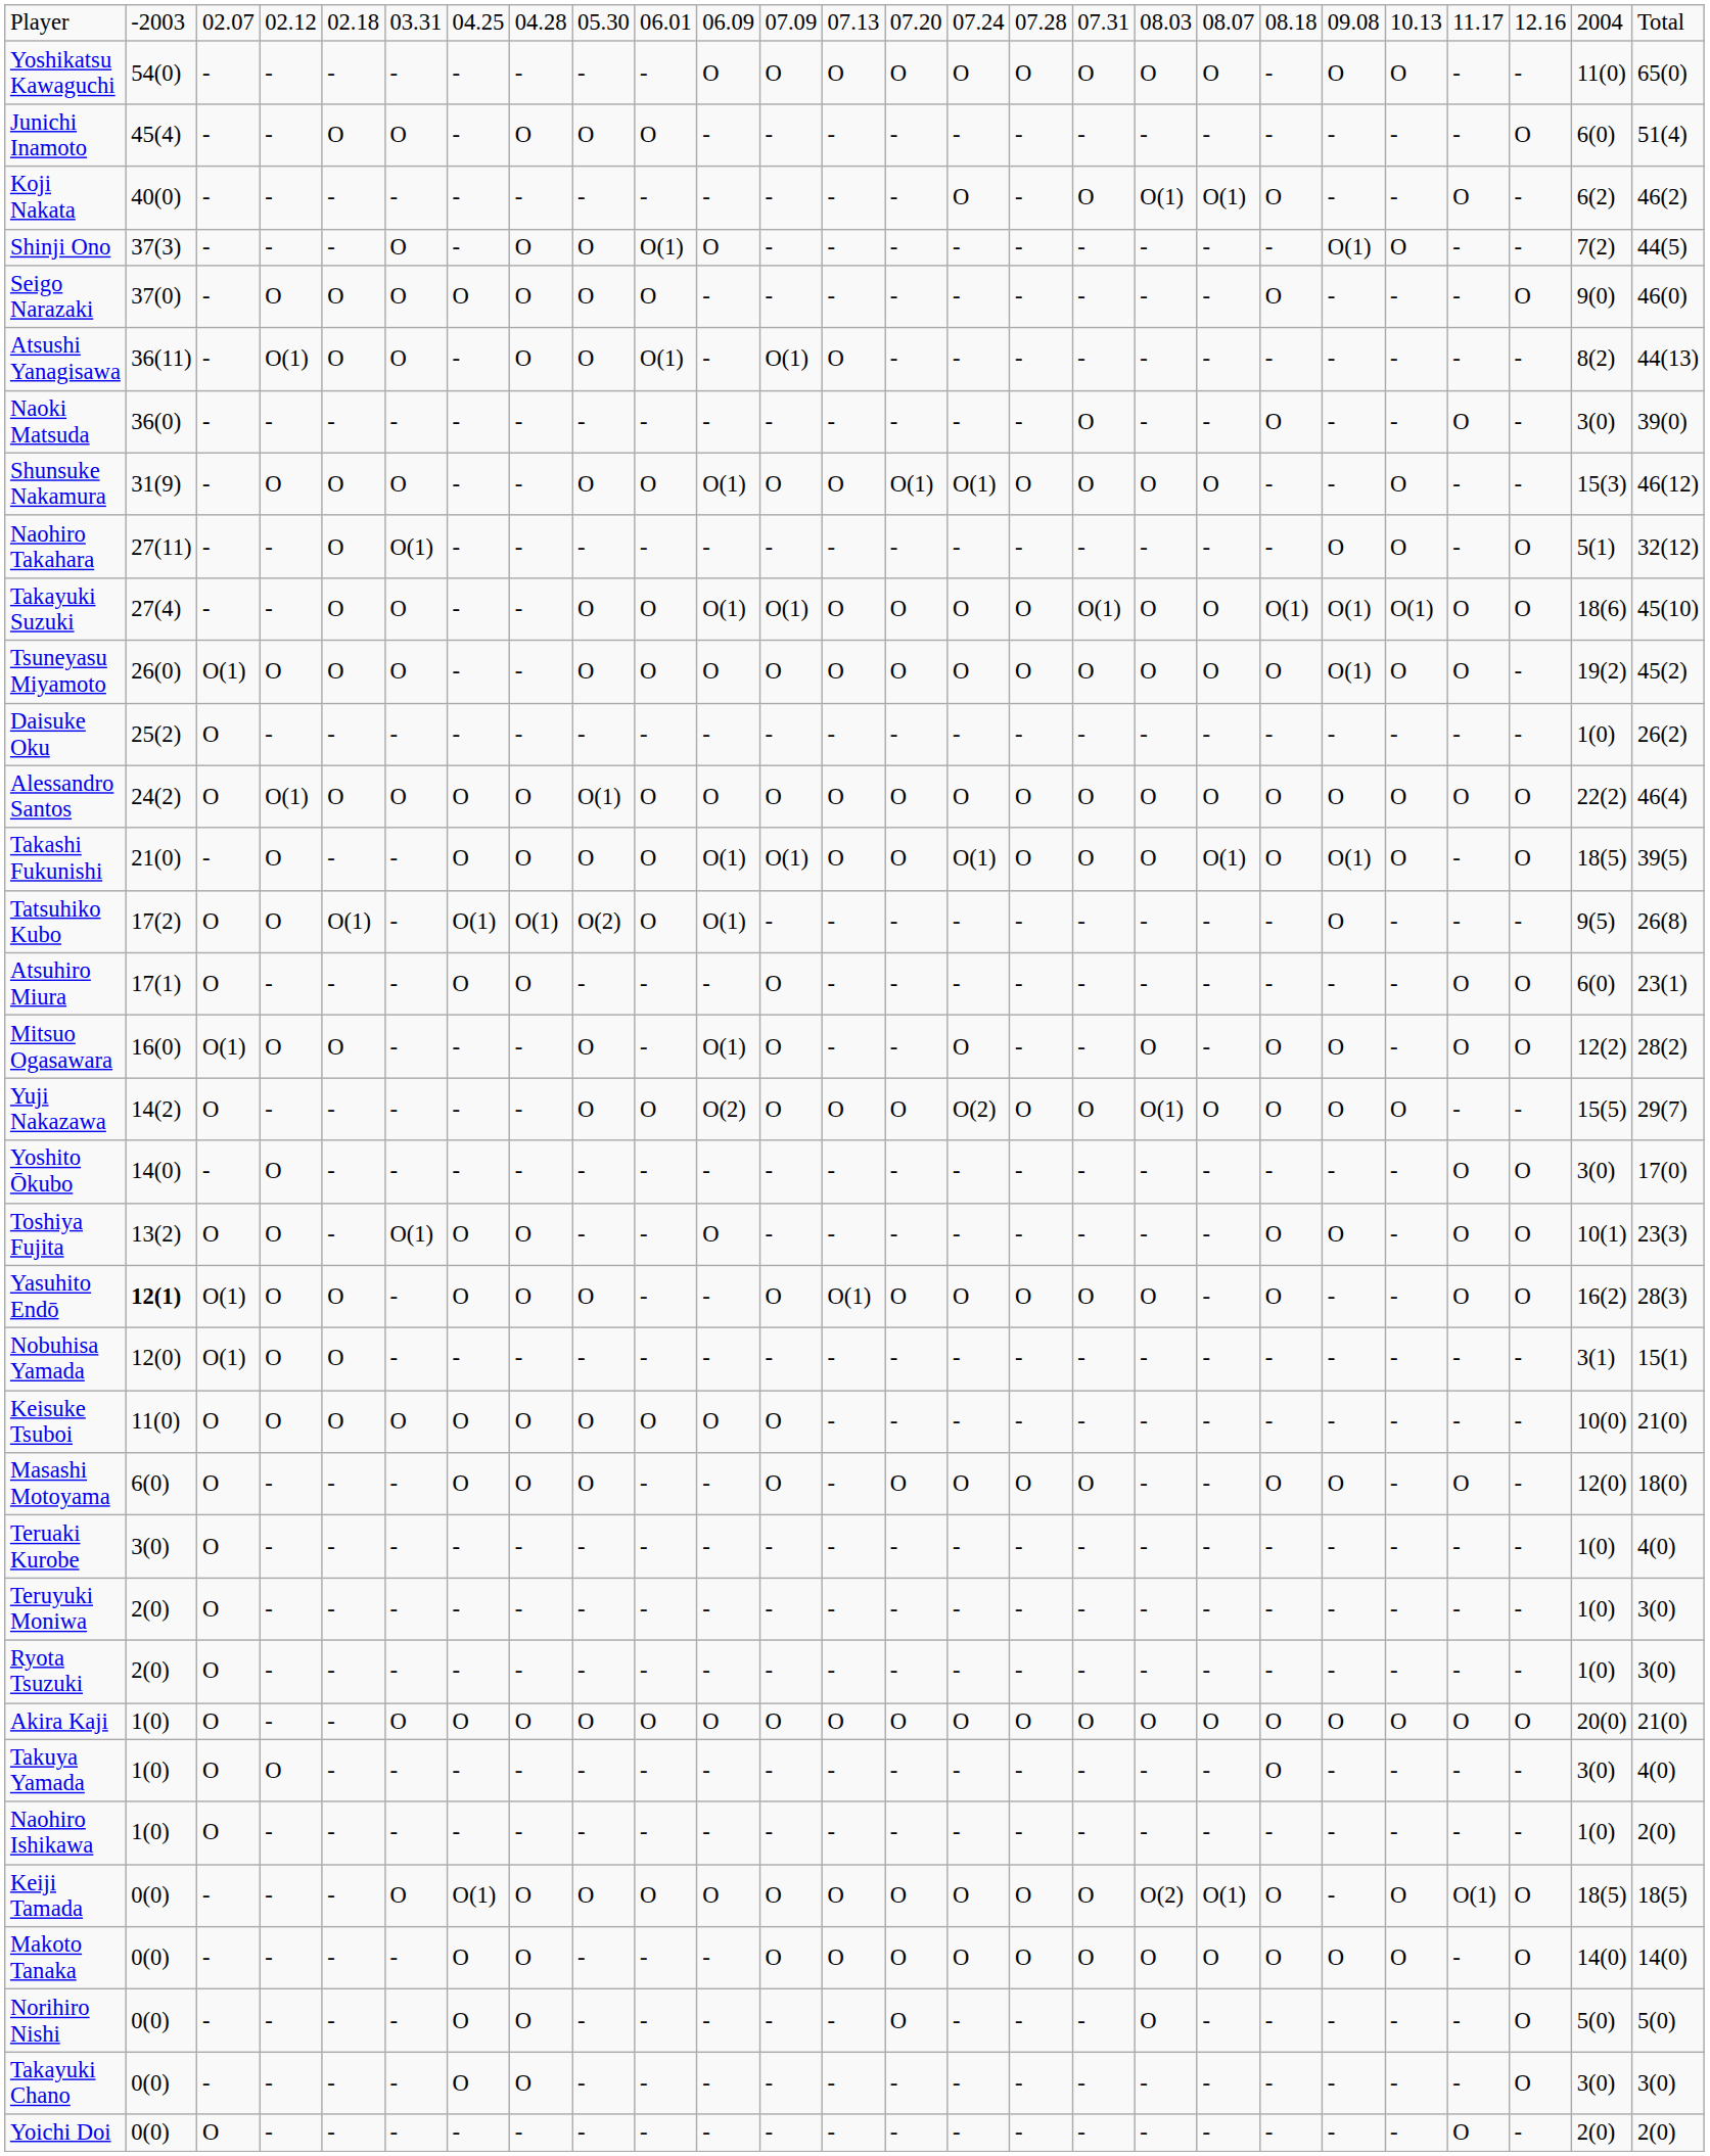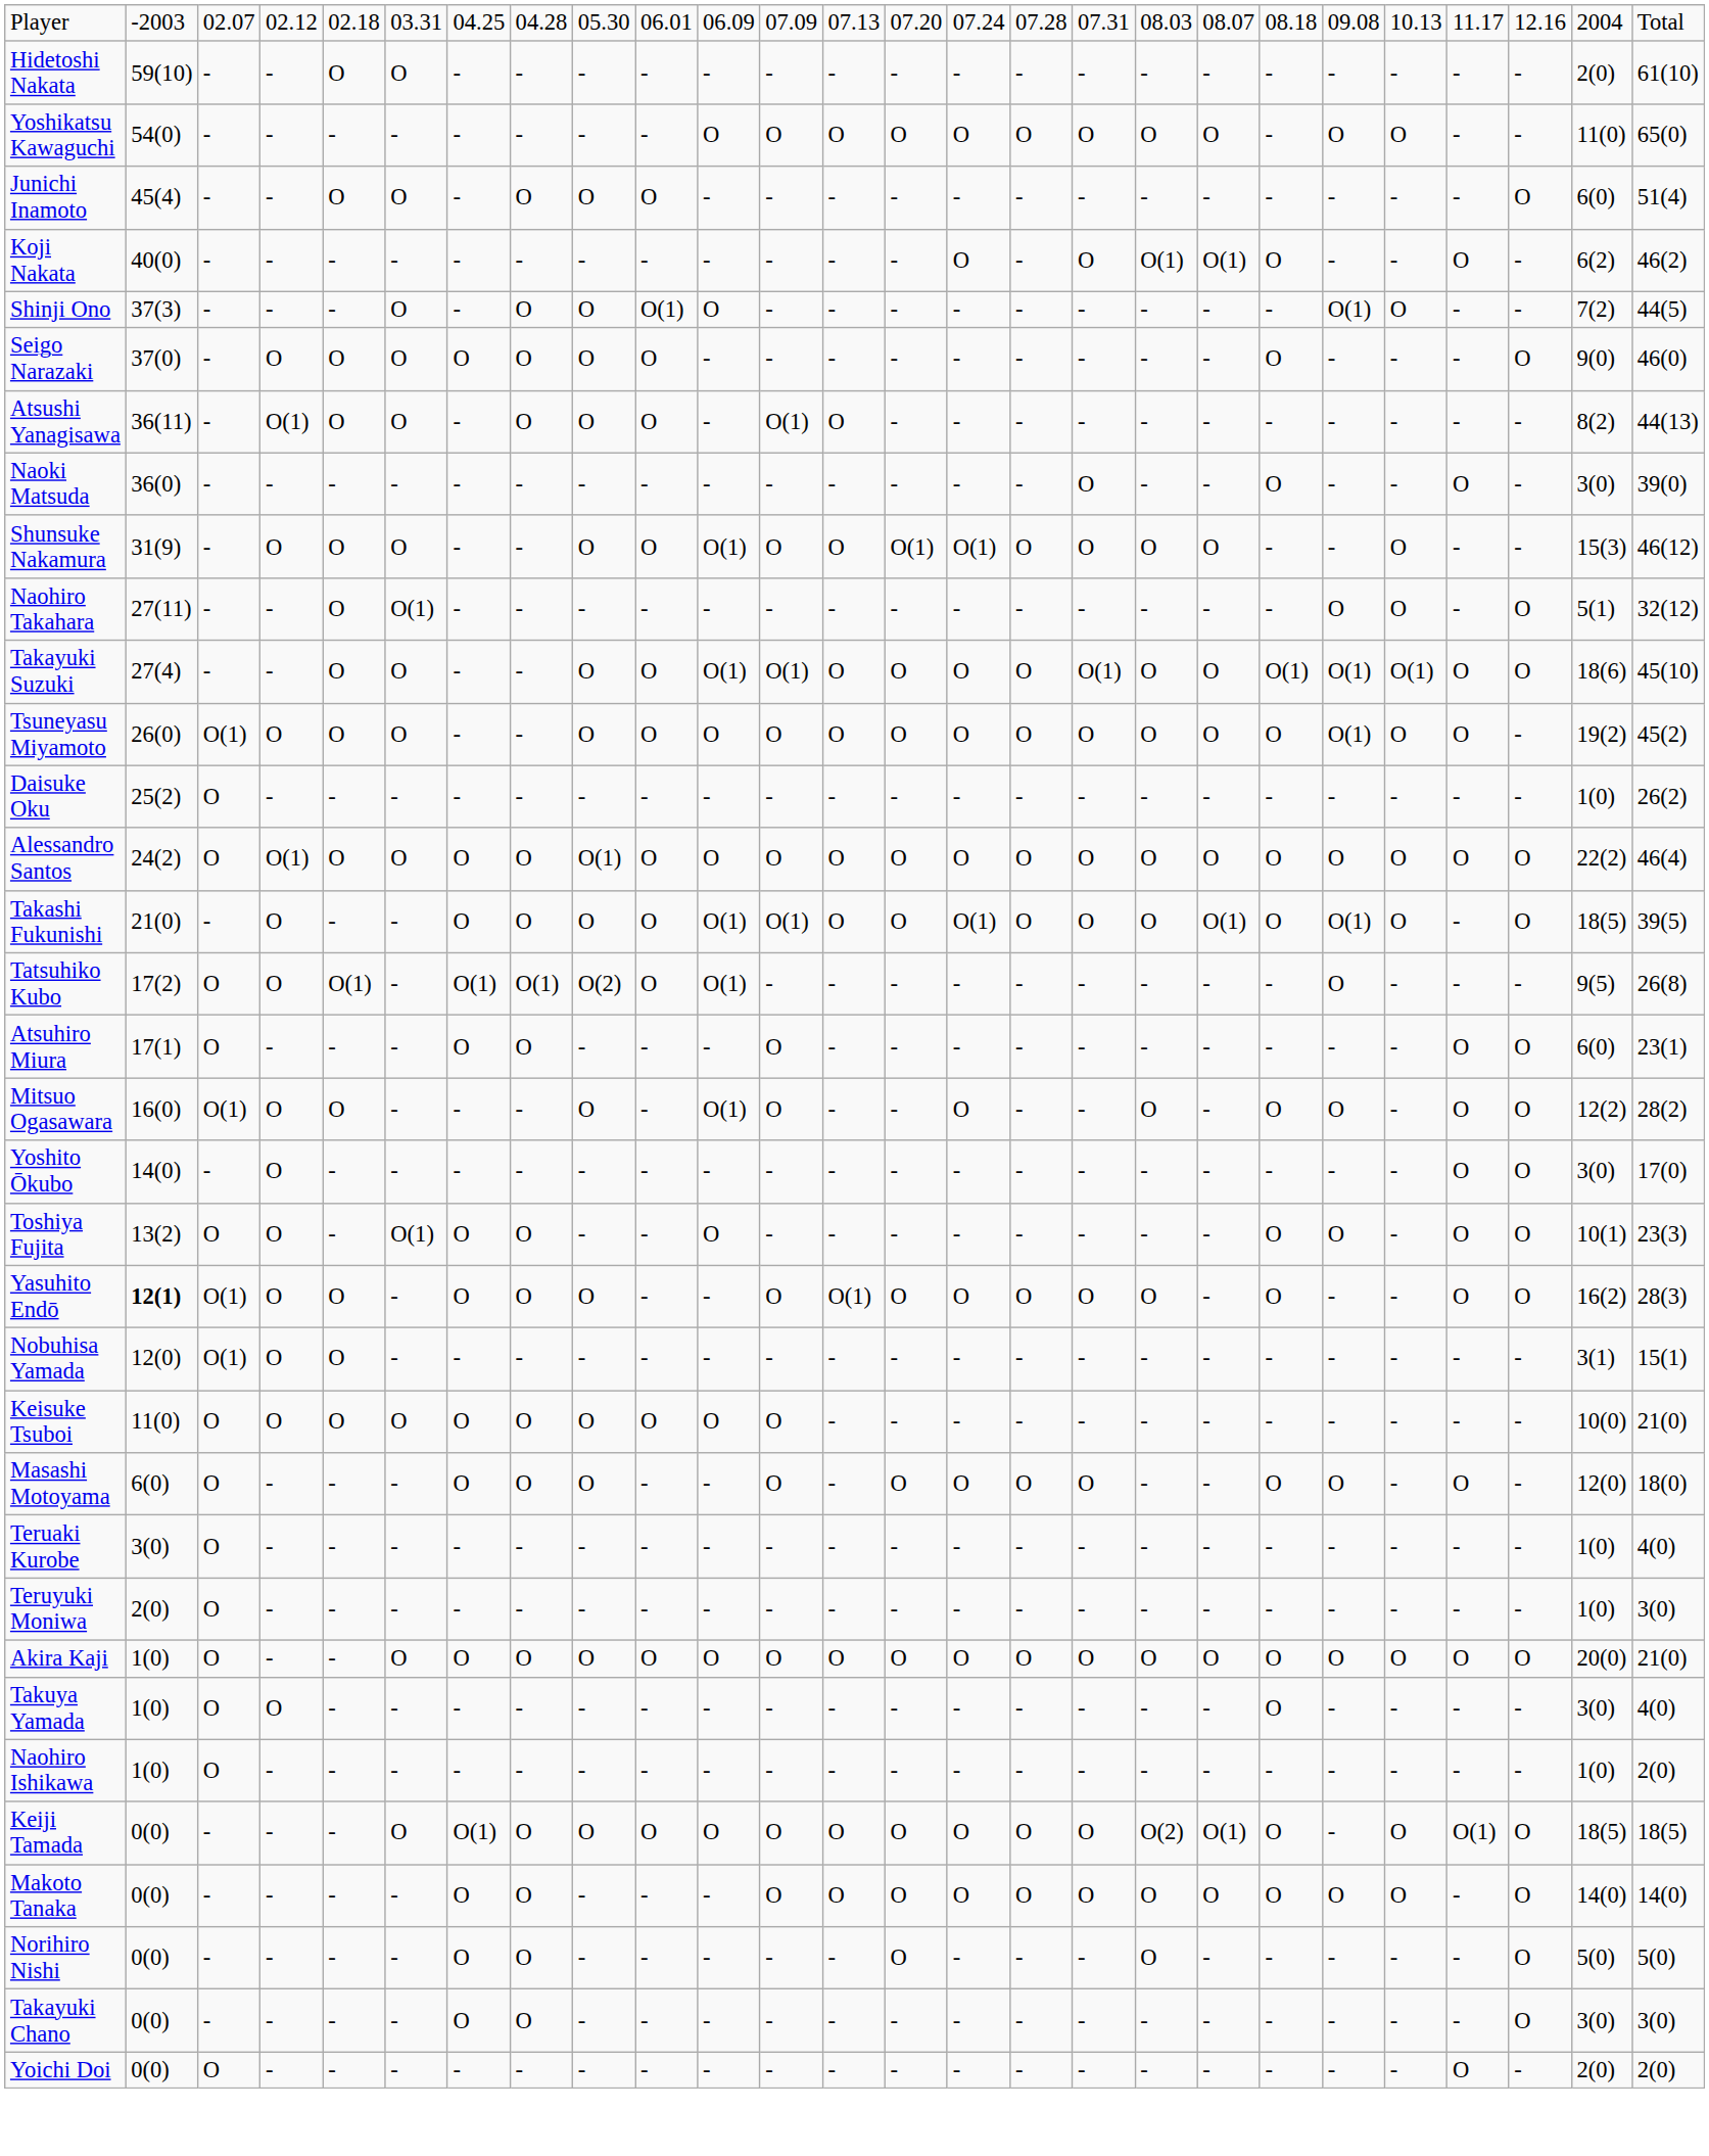+ row: Hidetoshi Nakata | 59(10) | - | - | O | O | - | - | - | - | - | - | - | - | - | - | - | - | - | - | - | - | - | - | 2(0) | 61(10)
Atsushi Yanagisawa | column 10: O(1) -> O
- row: Yuji Nakazawa | 14(2) | O | - | - | - | - | - | O | O | O(2) | O | O | O | O(2) | O | O | O(1) | O | O | O | O | - | - | 15(5) | 29(7)
- row: Ryota Tsuzuki | 2(0) | O | - | - | - | - | - | - | - | - | - | - | - | - | - | - | - | - | - | - | - | - | - | 1(0) | 3(0)
